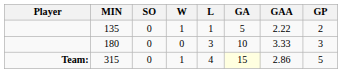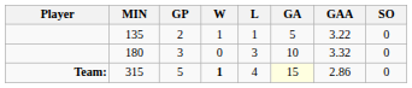columns swapped: GP <-> SO
135 | GAA: 2.22 -> 3.22
180 | GAA: 3.33 -> 3.32
315 | W: normal -> bold
